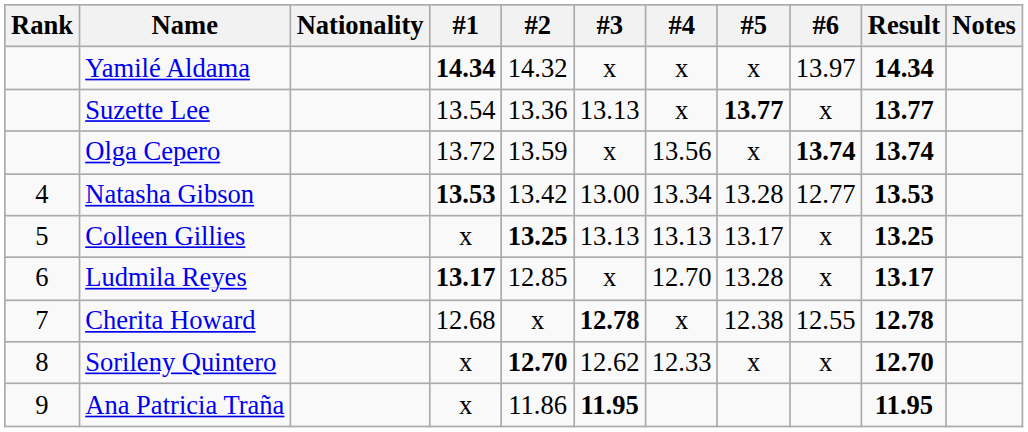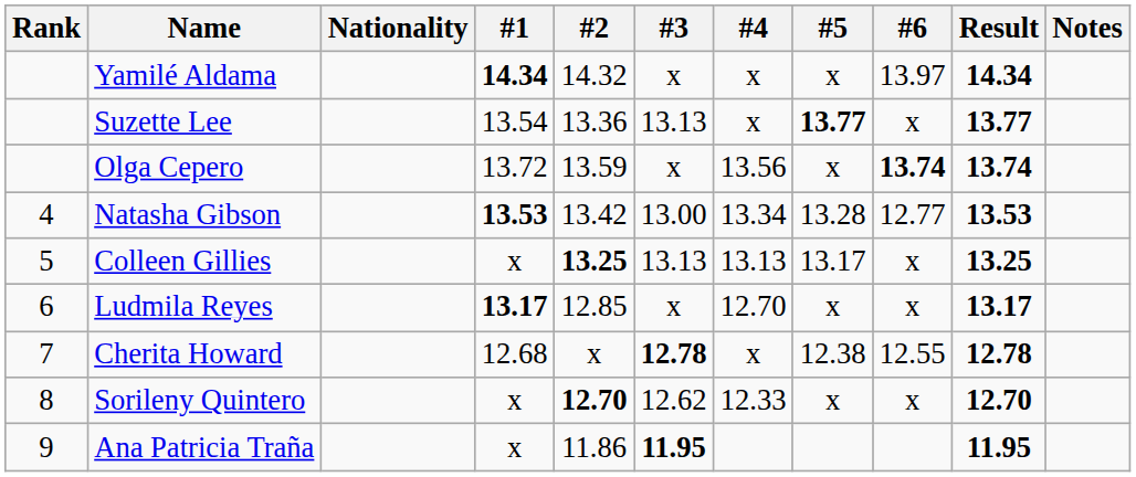Ludmila Reyes | #5: 13.28 -> x
